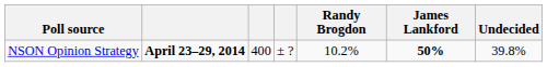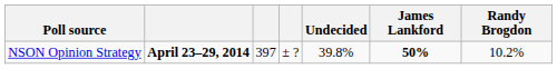columns swapped: Randy Brogdon <-> Undecided
NSON Opinion Strategy | column 3: 400 -> 397
